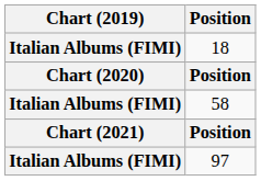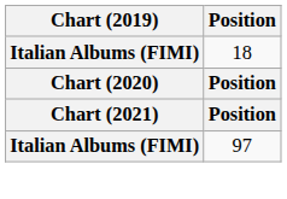- row: Italian Albums (FIMI) | 58
